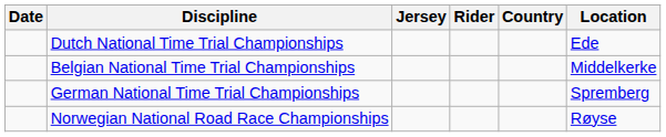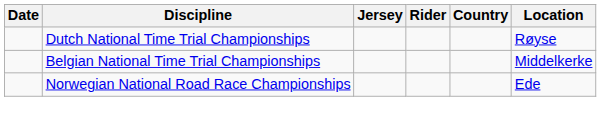Dutch National Time Trial Championships | Location: Ede -> Røyse
- row: German National Time Trial Championships | Spremberg
Norwegian National Road Race Championships | Location: Røyse -> Ede
